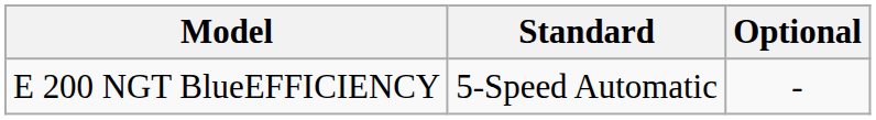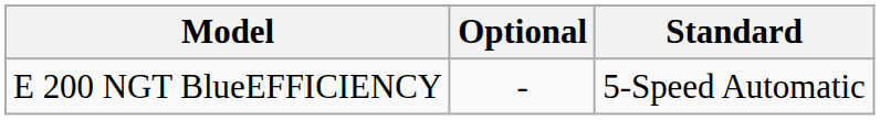columns swapped: Standard <-> Optional
